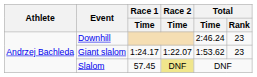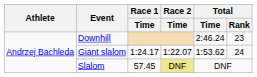Giant slalom | Total / Rank: 23 -> 24
